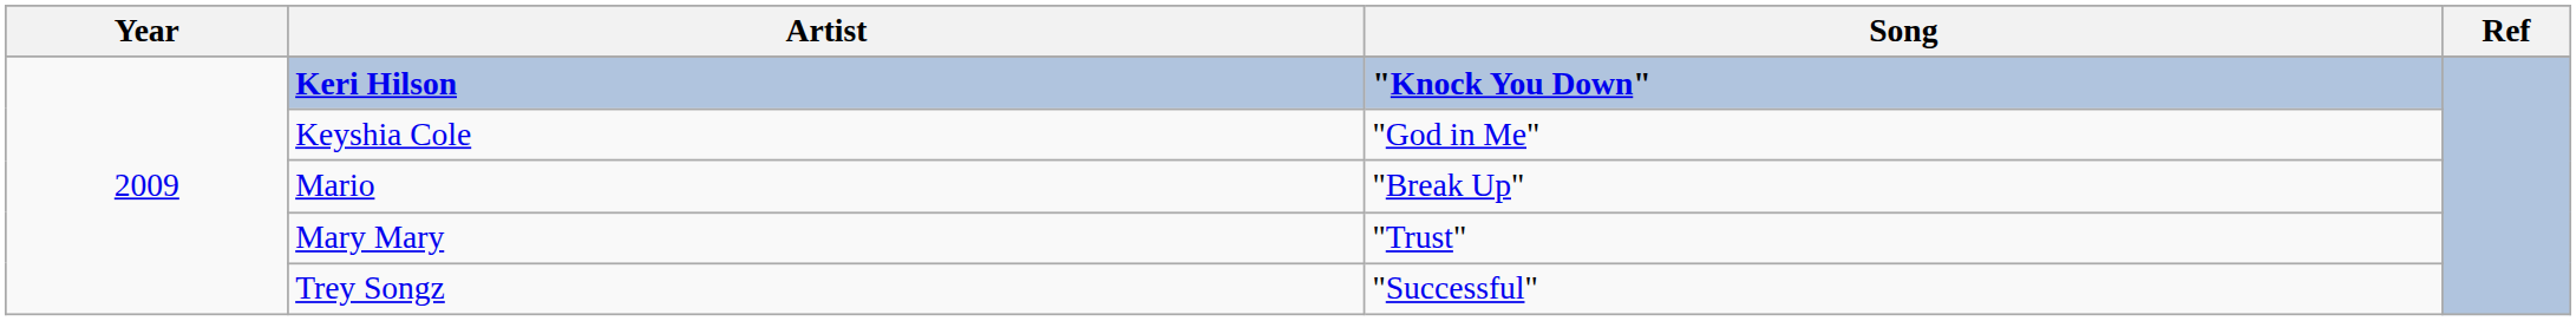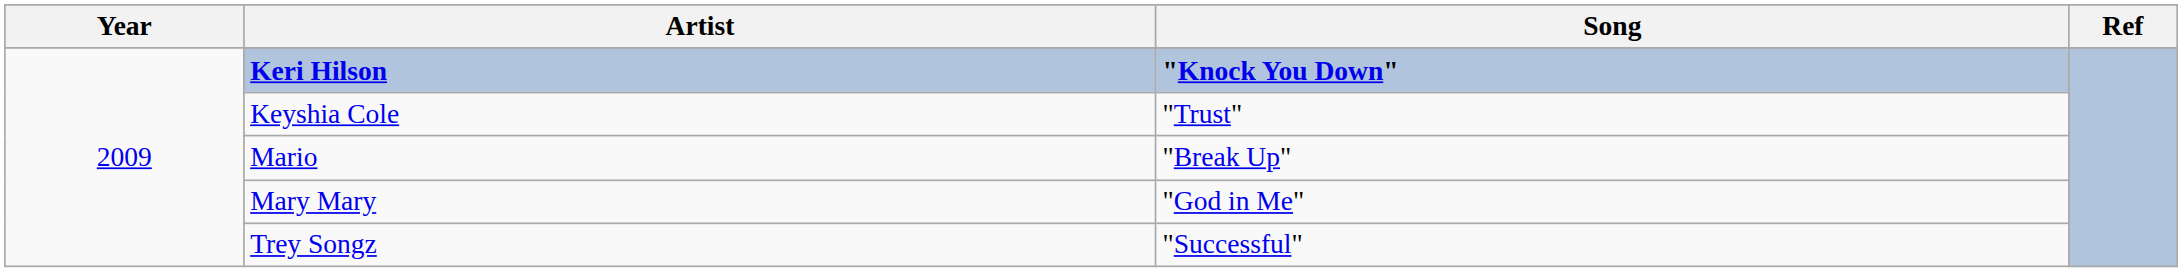Keyshia Cole | Song: "God in Me" -> "Trust"
Mary Mary | Song: "Trust" -> "God in Me"
